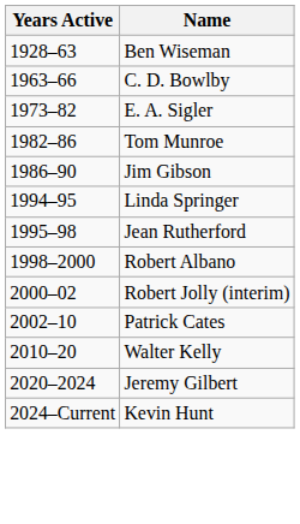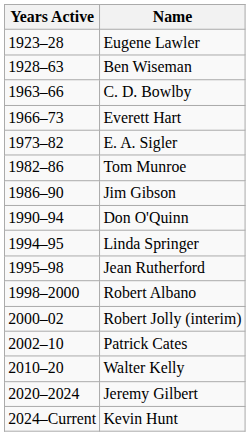+ row: 1923–28 | Eugene Lawler
+ row: 1966–73 | Everett Hart
+ row: 1990–94 | Don O'Quinn
